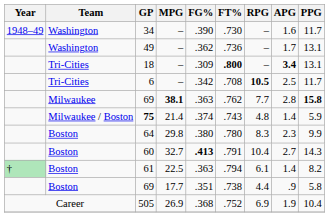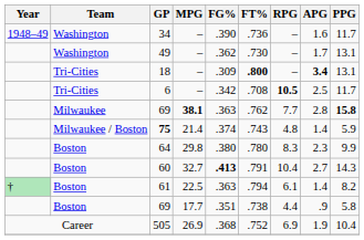34 | FT%: .730 -> .736
49 | FT%: .736 -> .730
